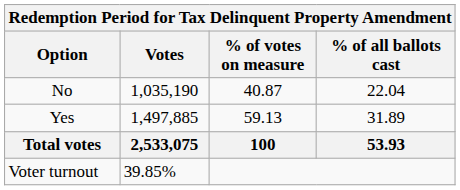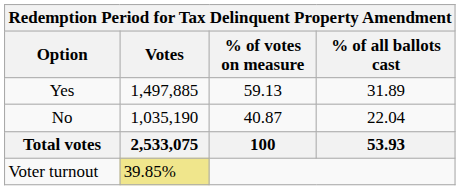rows swapped: Yes <-> No
Voter turnout | Votes: no background -> khaki background
